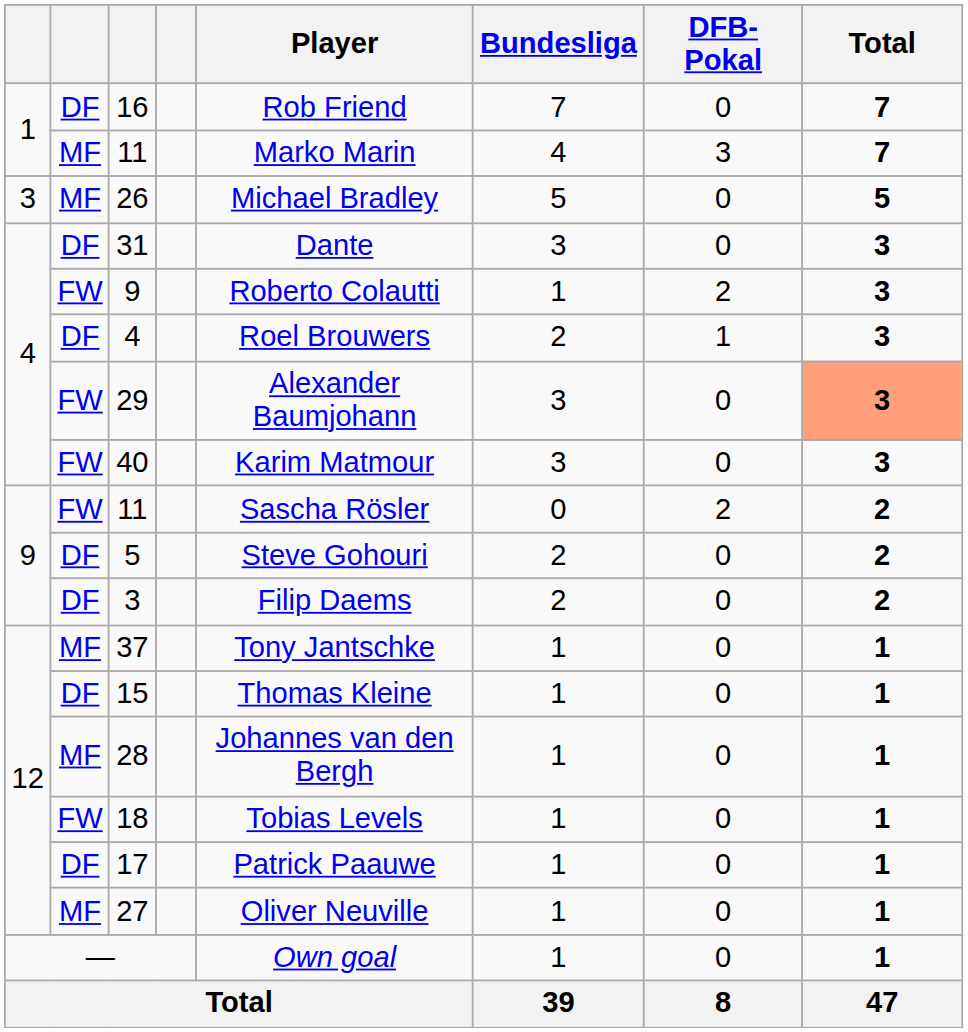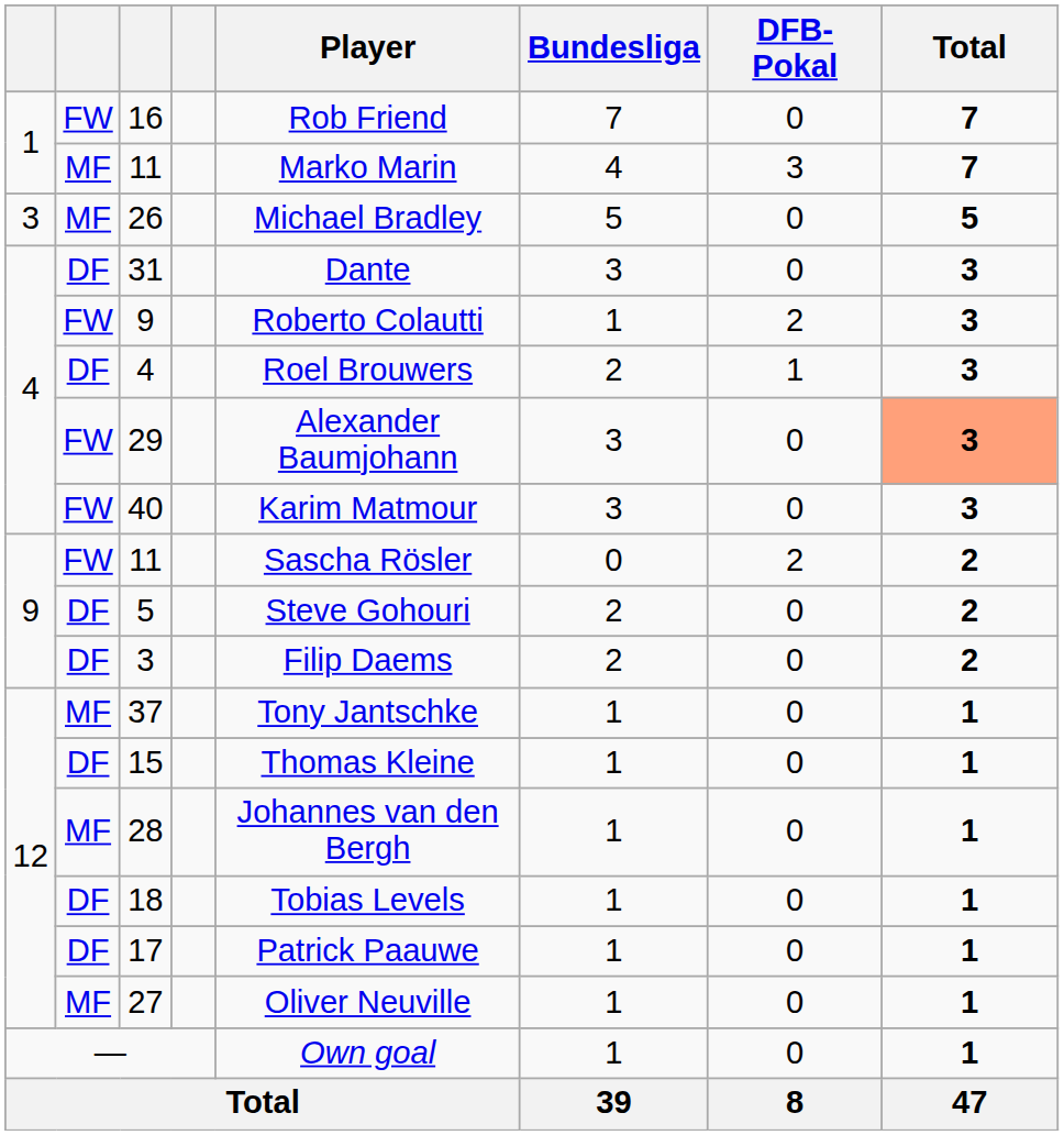16 | column 2: DF -> FW
18 | column 2: FW -> DF
